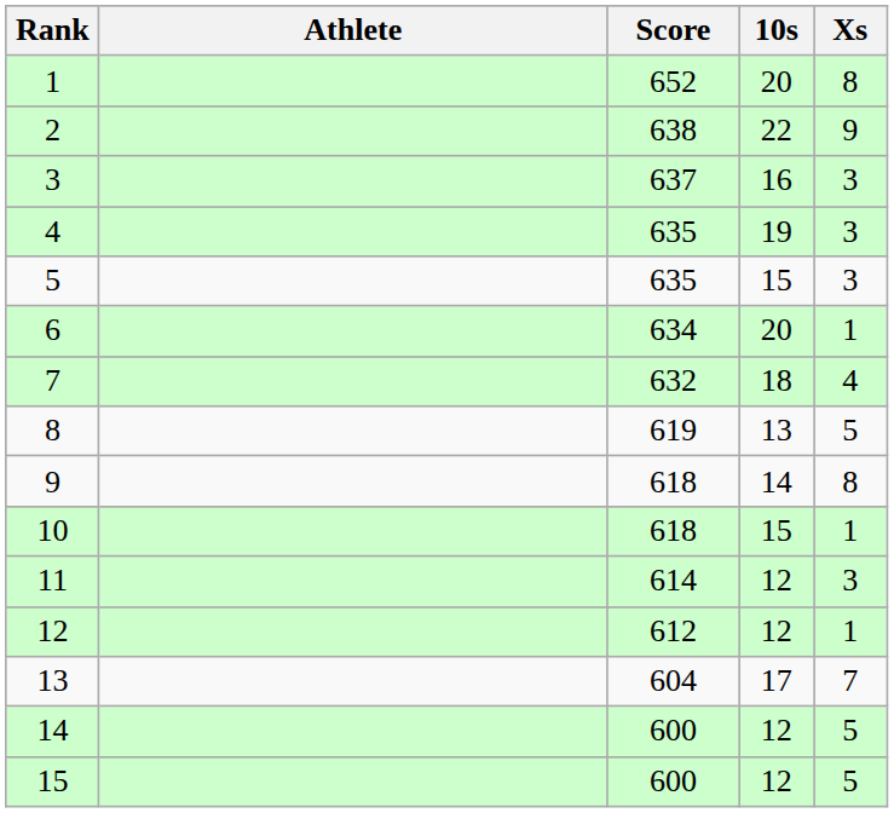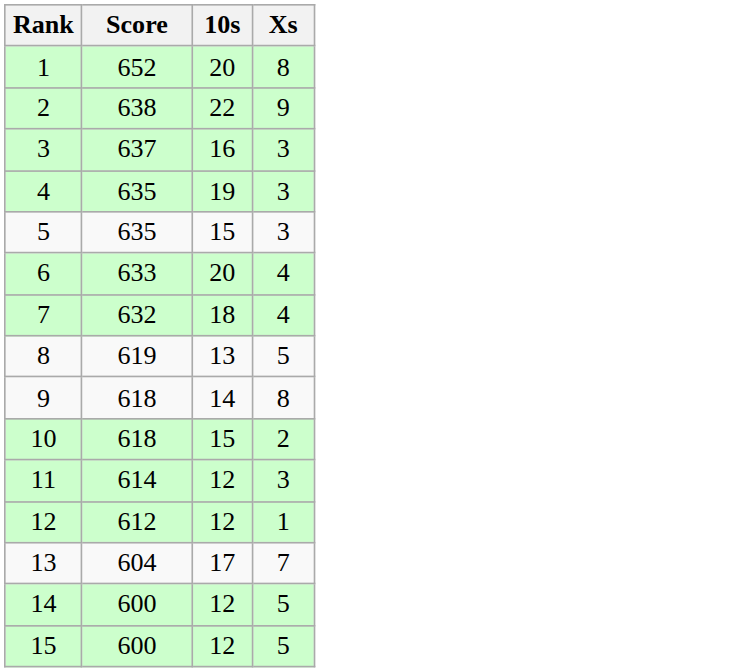- column: Athlete
6 | Score: 634 -> 633
6 | Xs: 1 -> 4
10 | Xs: 1 -> 2
